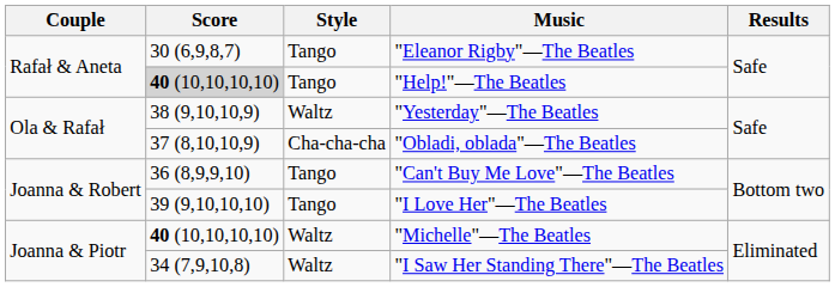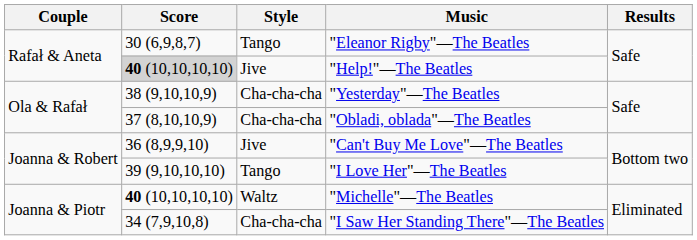"Help!"—The Beatles | Style: Tango -> Jive
"Yesterday"—The Beatles | Style: Waltz -> Cha-cha-cha
"Can't Buy Me Love"—The Beatles | Style: Tango -> Jive
"I Saw Her Standing There"—The Beatles | Style: Waltz -> Cha-cha-cha
